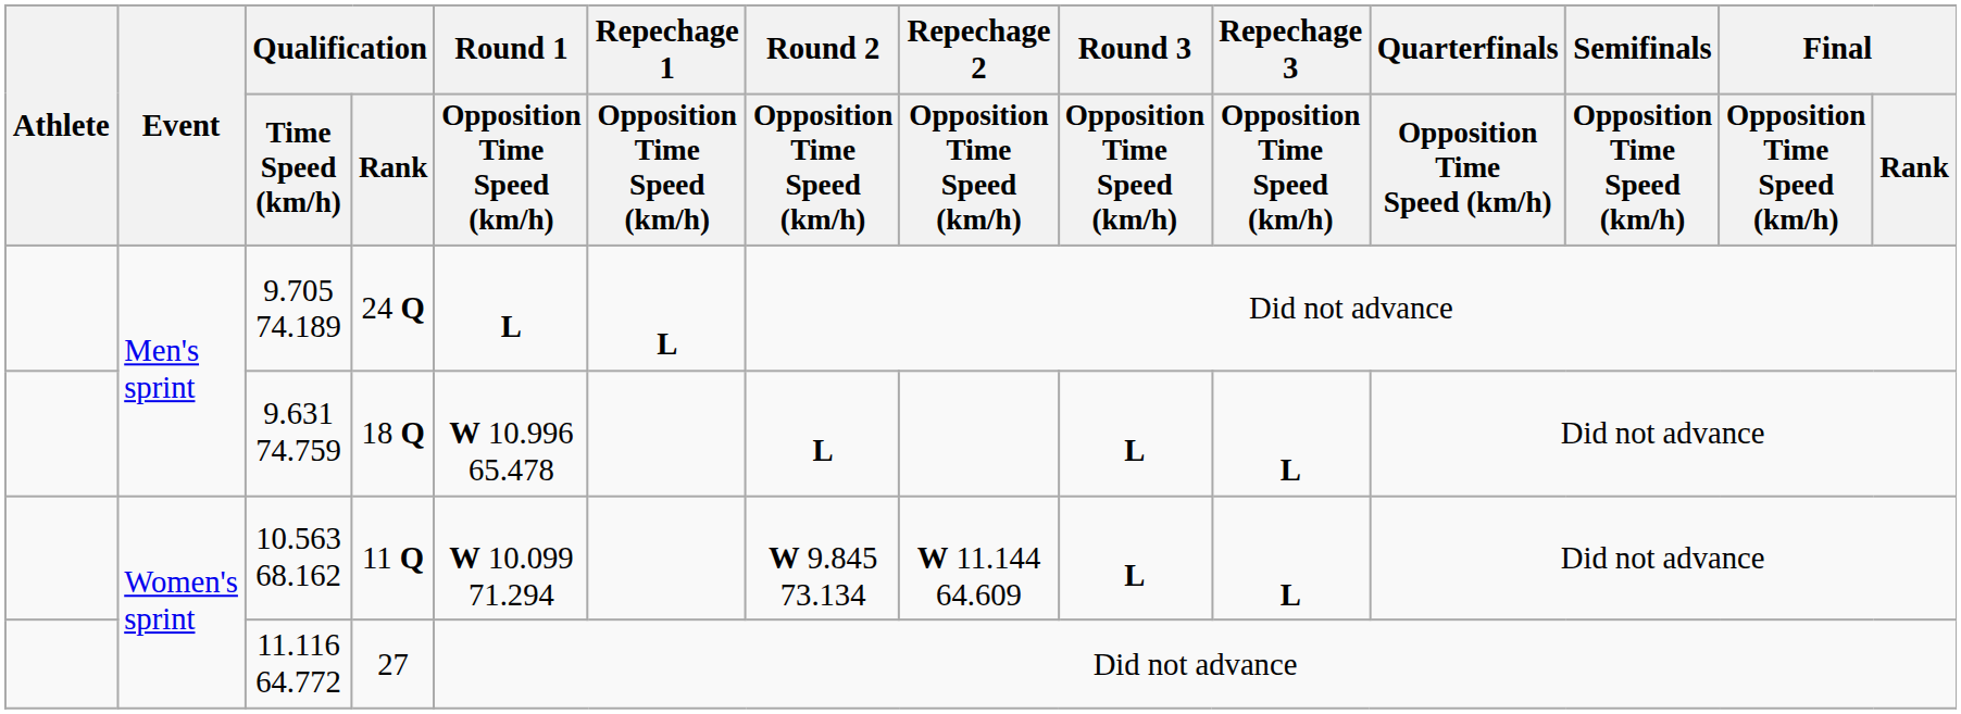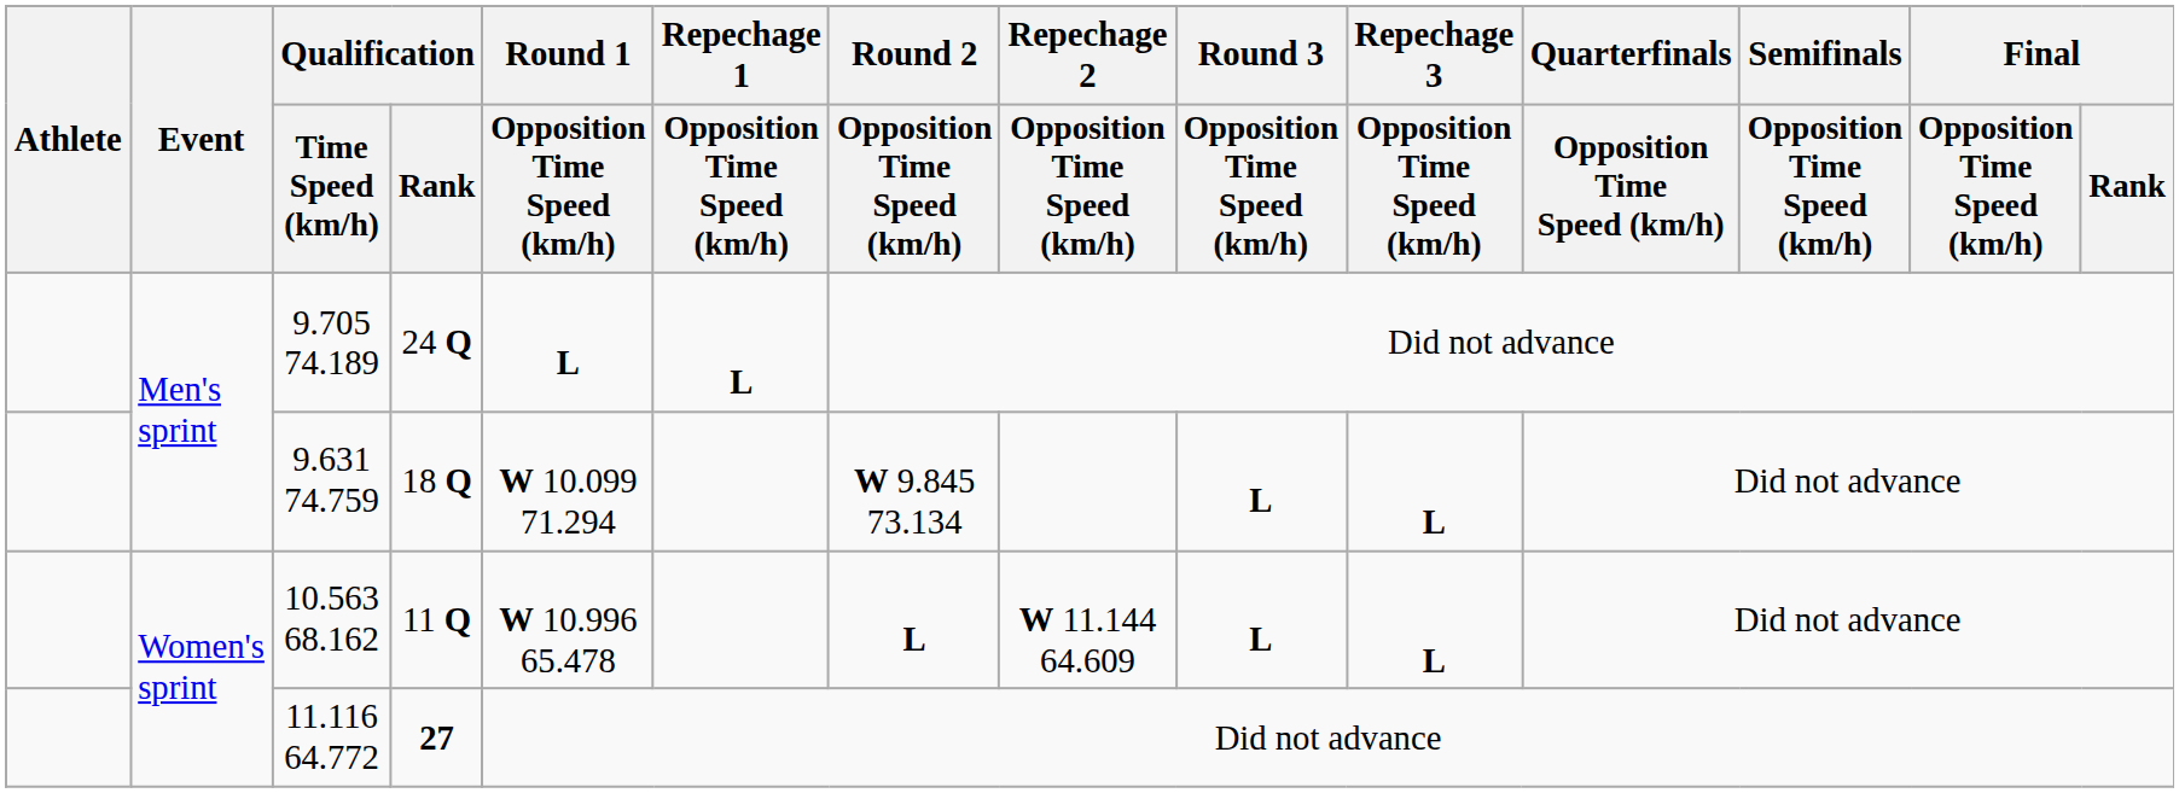9.631 74.759 | Round 1 / Opposition Time Speed (km/h): W 10.996 65.478 -> W 10.099 71.294
9.631 74.759 | Round 2 / Opposition Time Speed (km/h): L -> W 9.845 73.134
10.563 68.162 | Round 1 / Opposition Time Speed (km/h): W 10.099 71.294 -> W 10.996 65.478
10.563 68.162 | Round 2 / Opposition Time Speed (km/h): W 9.845 73.134 -> L
11.116 64.772 | Qualification / Rank: normal -> bold
